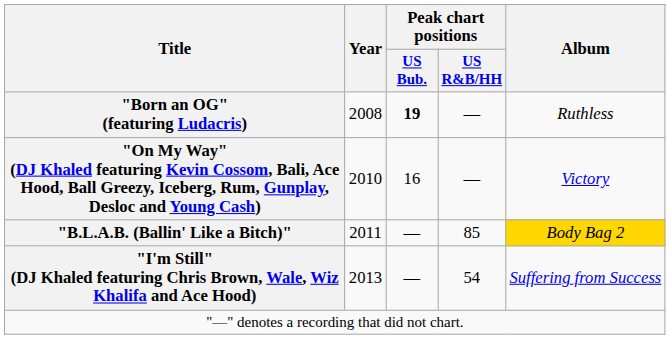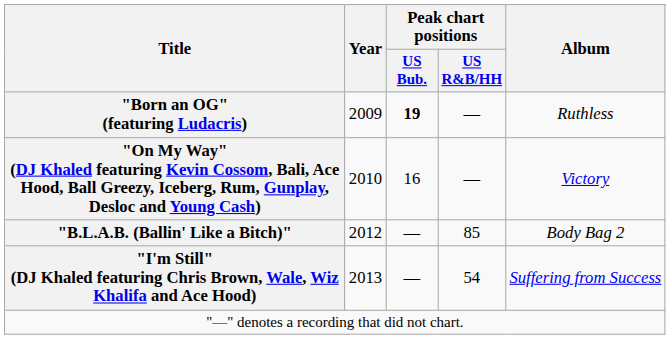"Born an OG" (featuring Ludacris) | Year: 2008 -> 2009
"B.L.A.B. (Ballin' Like a Bitch)" | Year: 2011 -> 2012
"B.L.A.B. (Ballin' Like a Bitch)" | Album: gold background -> no background
